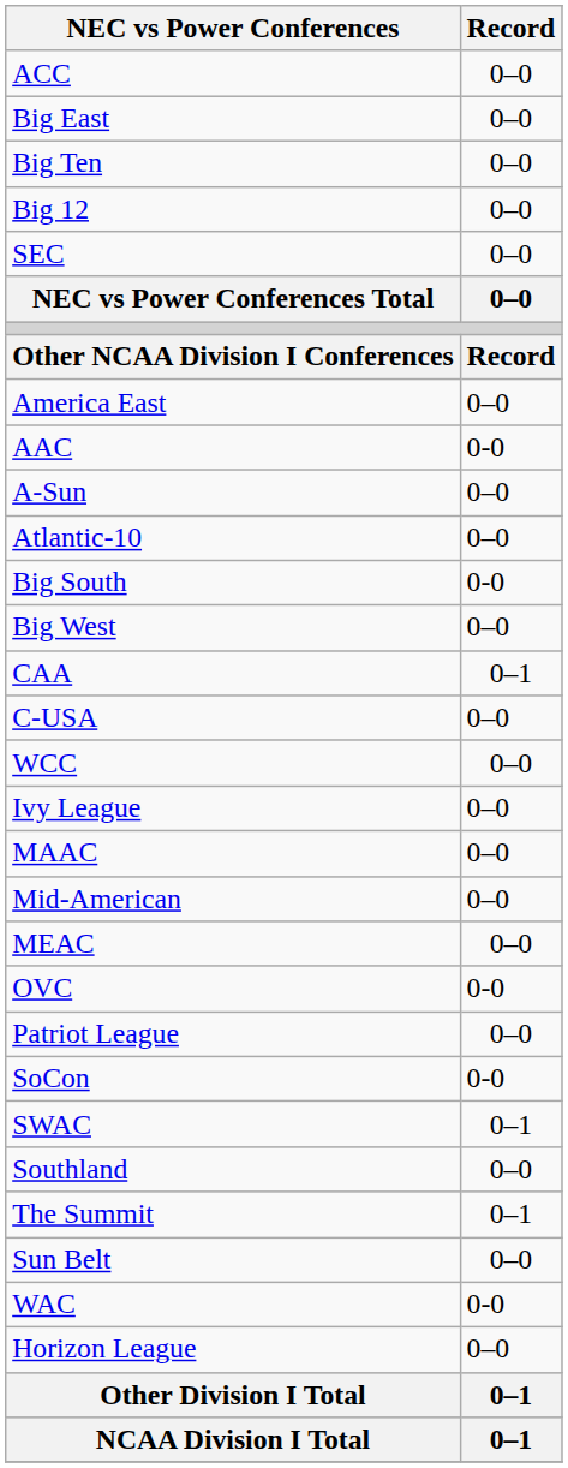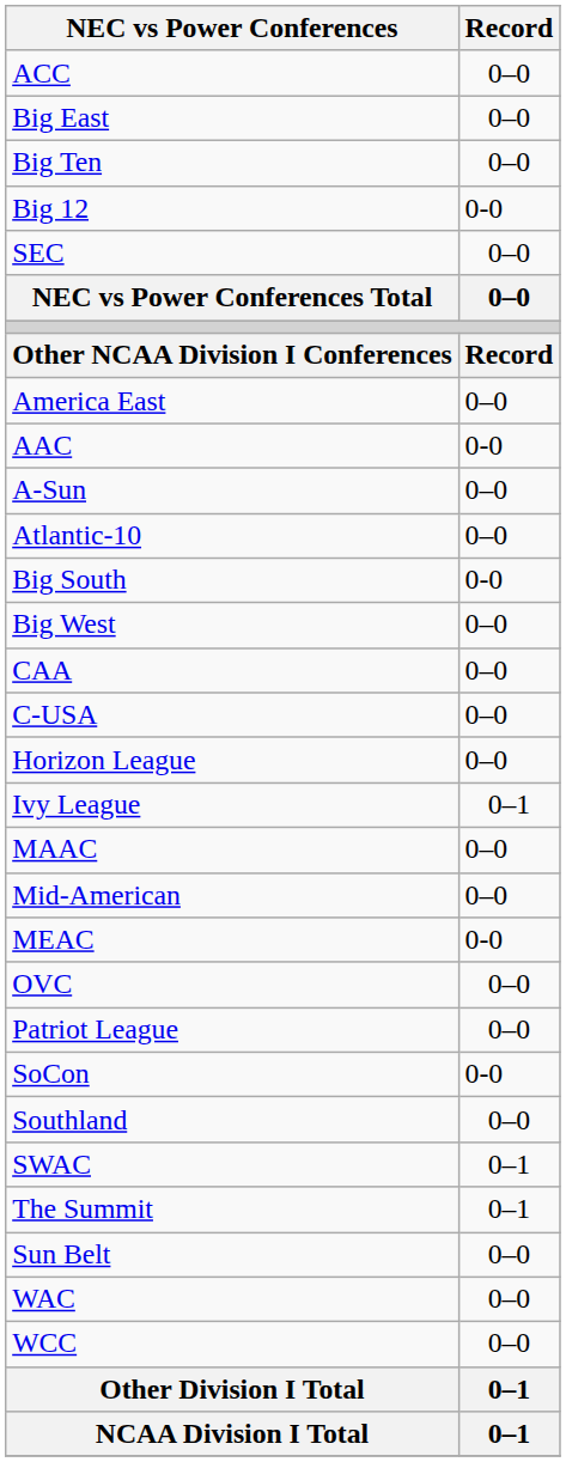Big 12 | Record: 0–0 -> 0-0
CAA | Record: 0–1 -> 0–0
rows swapped: Horizon League <-> WCC
Ivy League | Record: 0–0 -> 0–1
MEAC | Record: 0–0 -> 0-0
OVC | Record: 0-0 -> 0–0
rows swapped: Southland <-> SWAC
WAC | Record: 0-0 -> 0–0
